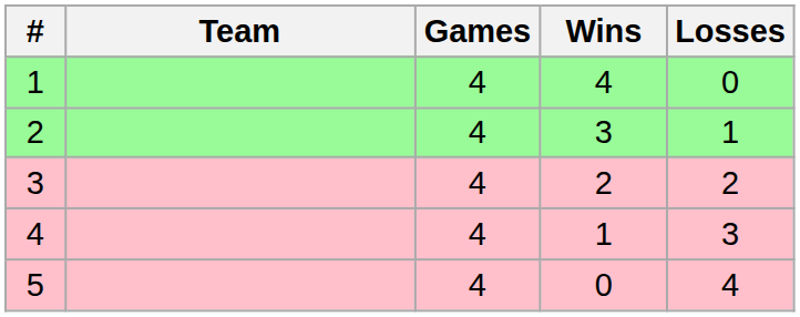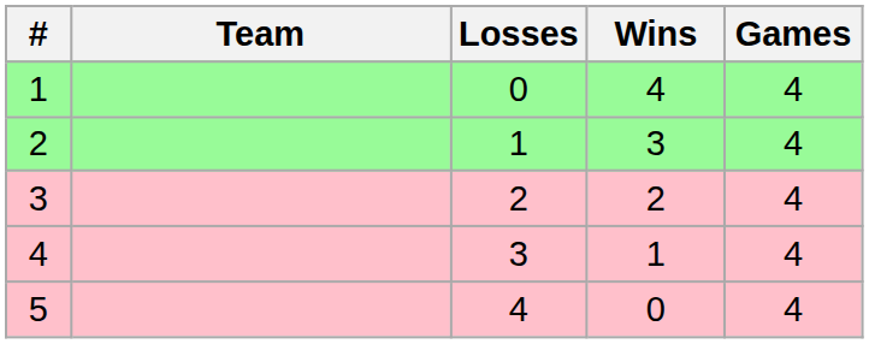columns swapped: Games <-> Losses
